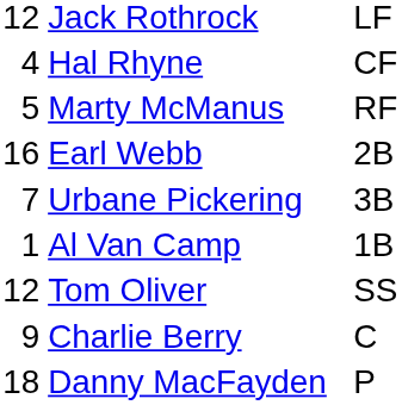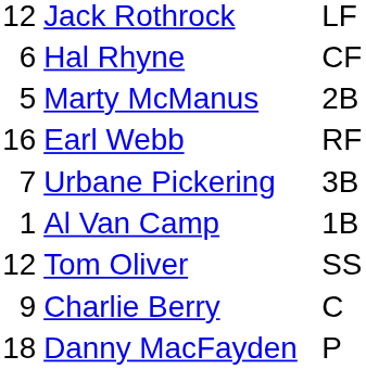Hal Rhyne | column 1: 4 -> 6
Marty McManus | column 3: RF -> 2B
Earl Webb | column 3: 2B -> RF
